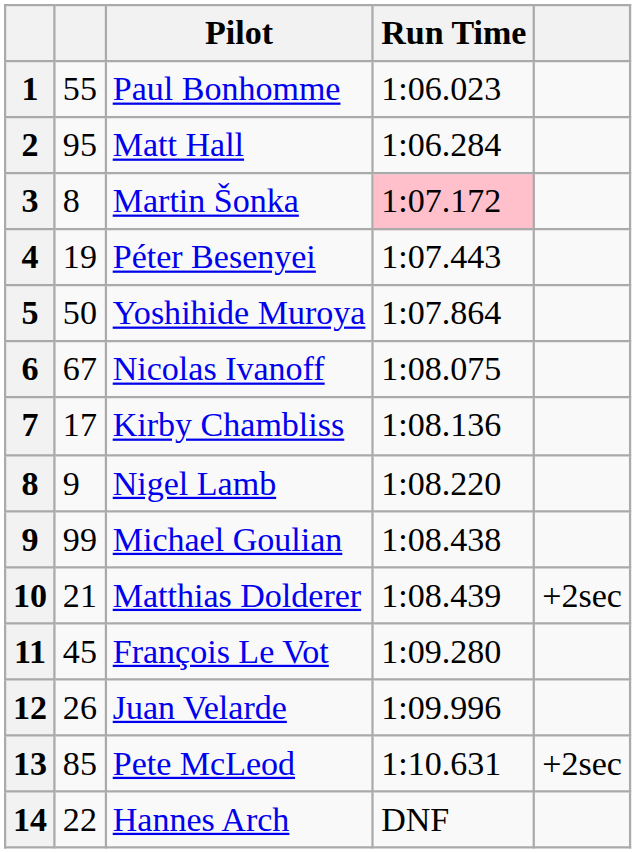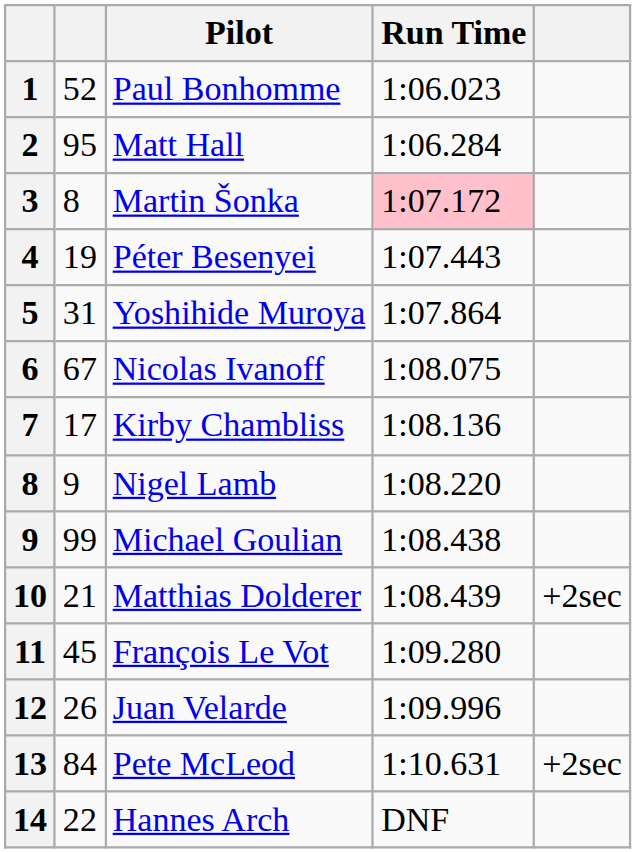Paul Bonhomme | column 2: 55 -> 52
Yoshihide Muroya | column 2: 50 -> 31
Pete McLeod | column 2: 85 -> 84
